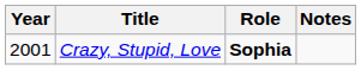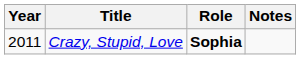Crazy, Stupid, Love | Year: 2001 -> 2011
